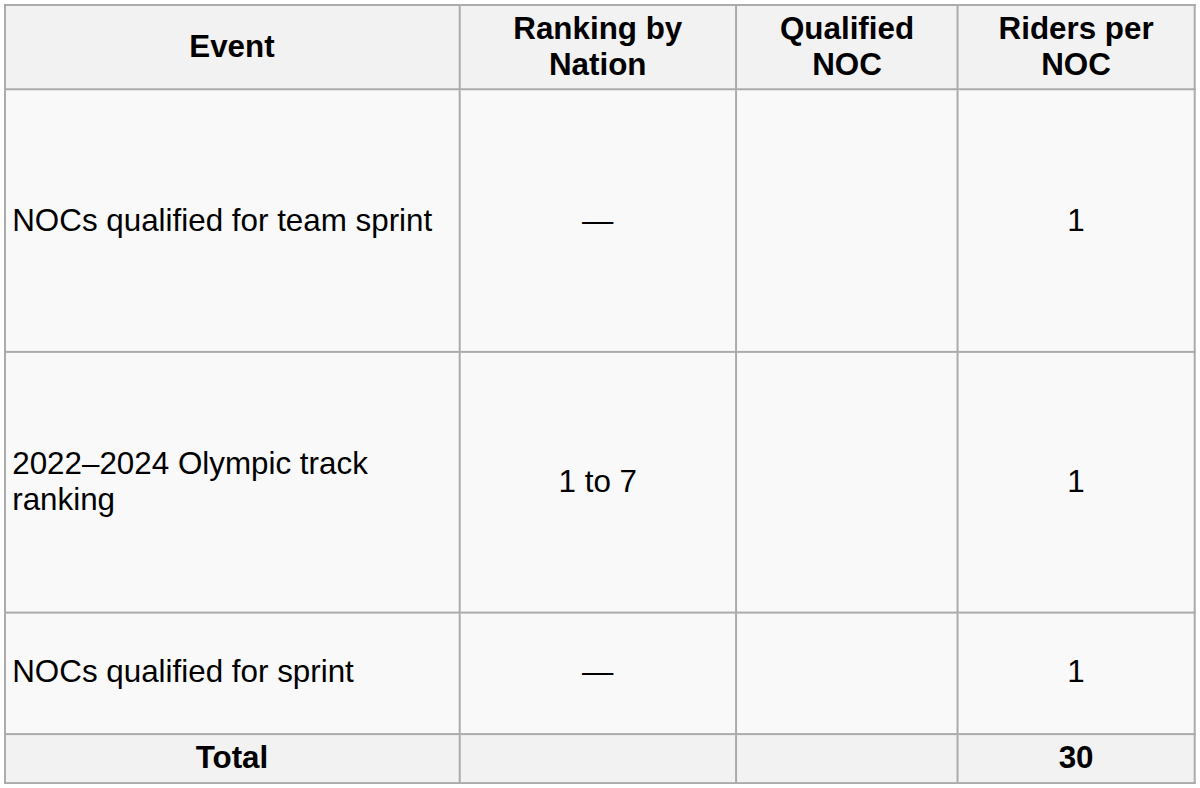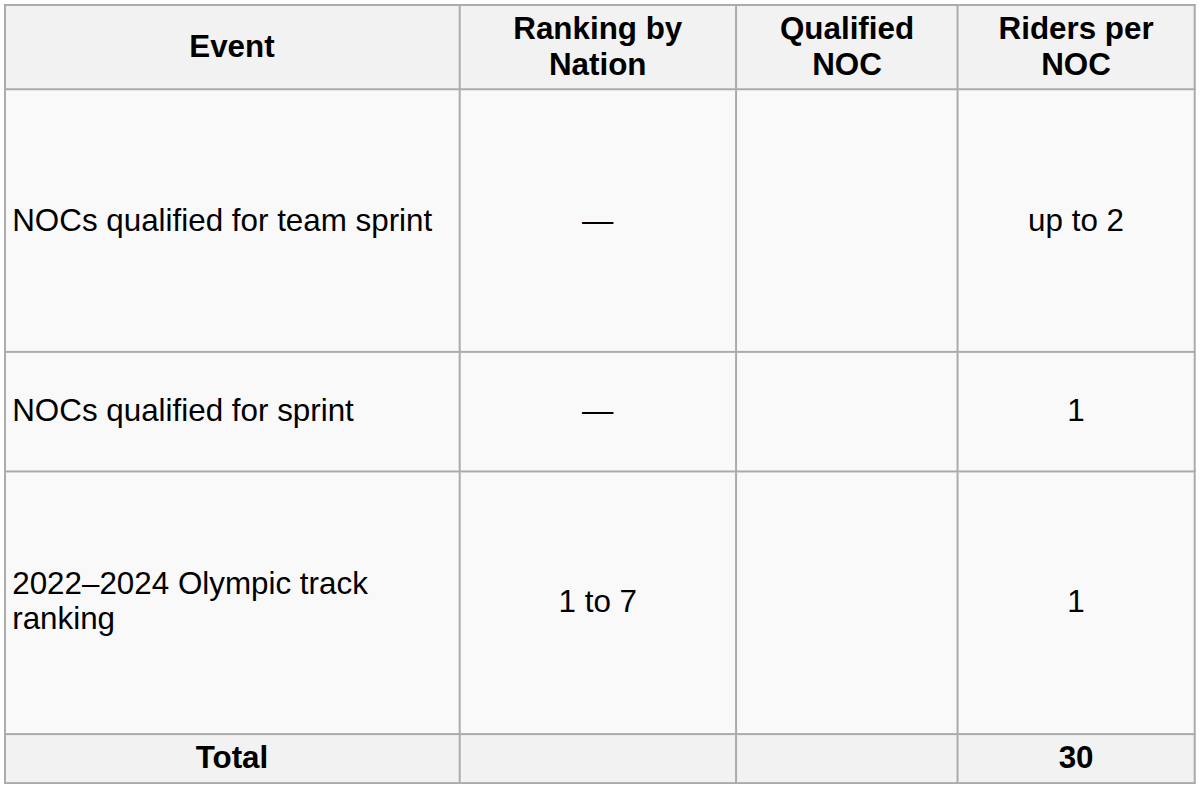NOCs qualified for team sprint | Riders per NOC: 1 -> up to 2
rows swapped: 2022–2024 Olympic track ranking <-> NOCs qualified for sprint
